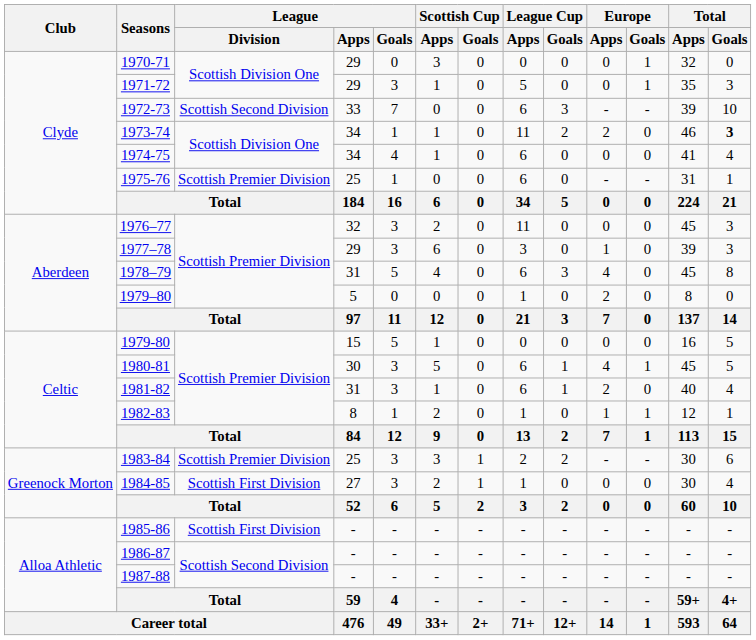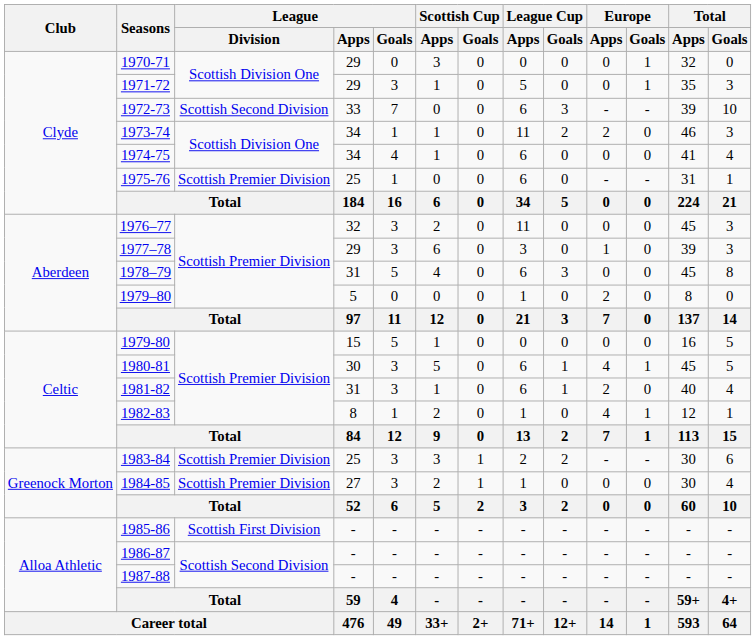1973-74 | Total / Goals: bold -> normal
1978–79 | Europe / Apps: 4 -> 0
1982-83 | Europe / Apps: 1 -> 4
1984-85 | League / Division: Scottish First Division -> Scottish Premier Division
